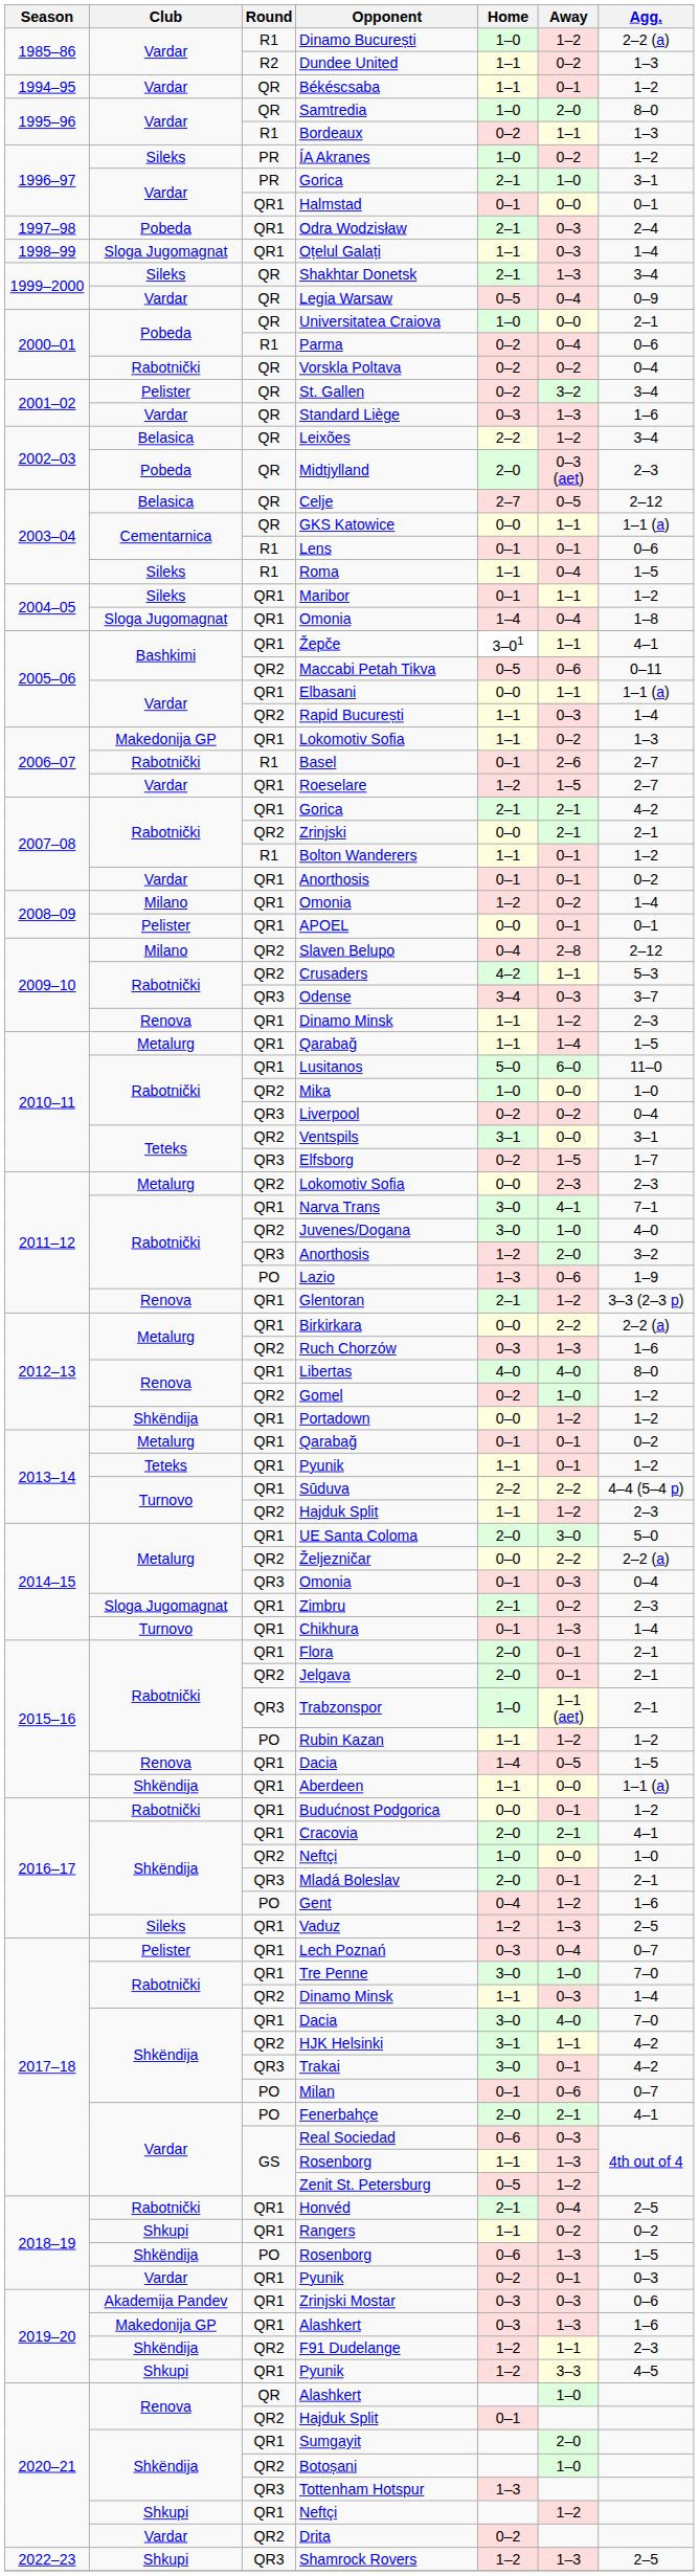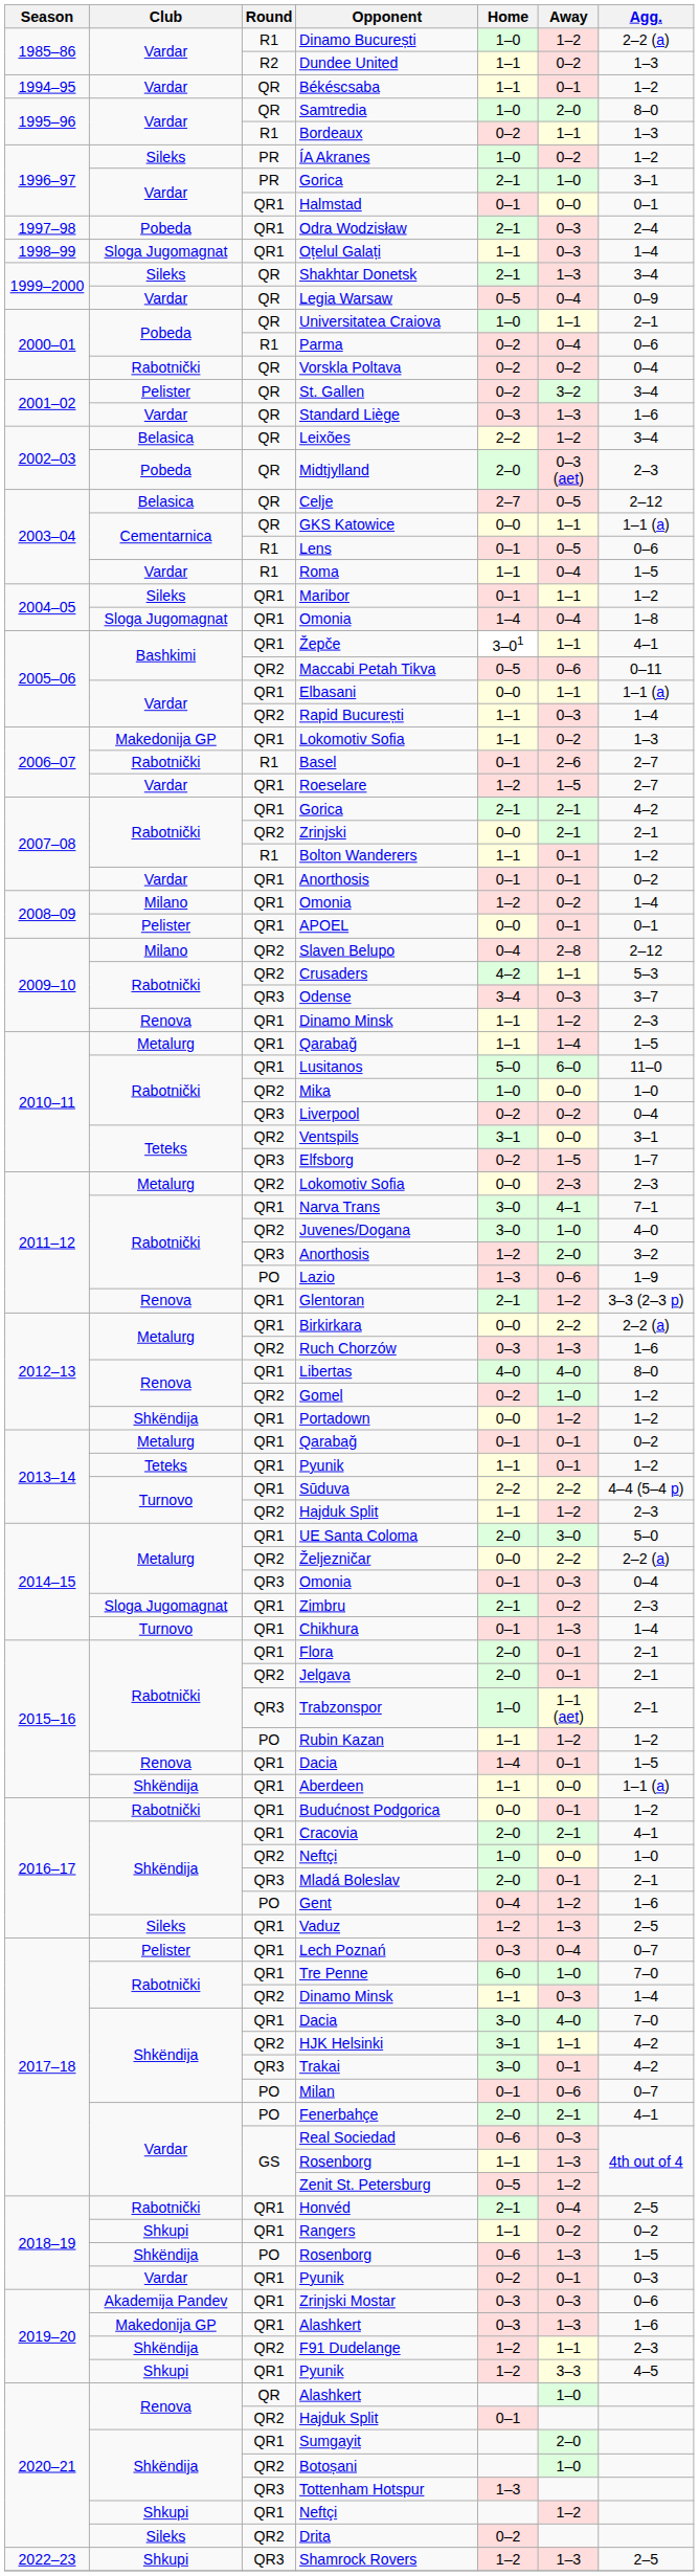Universitatea Craiova | Away: 0–0 -> 1–1
Lens | Away: 0–1 -> 0–5
Roma | Club: Sileks -> Vardar
2015–16 / Dacia | Away: 0–5 -> 0–1
Tre Penne | Home: 3–0 -> 6–0
Drita | Club: Vardar -> Sileks
